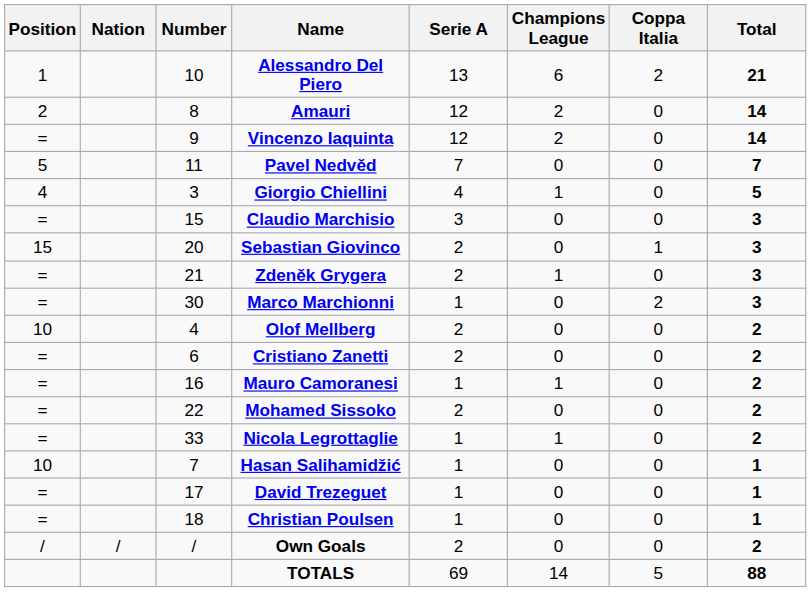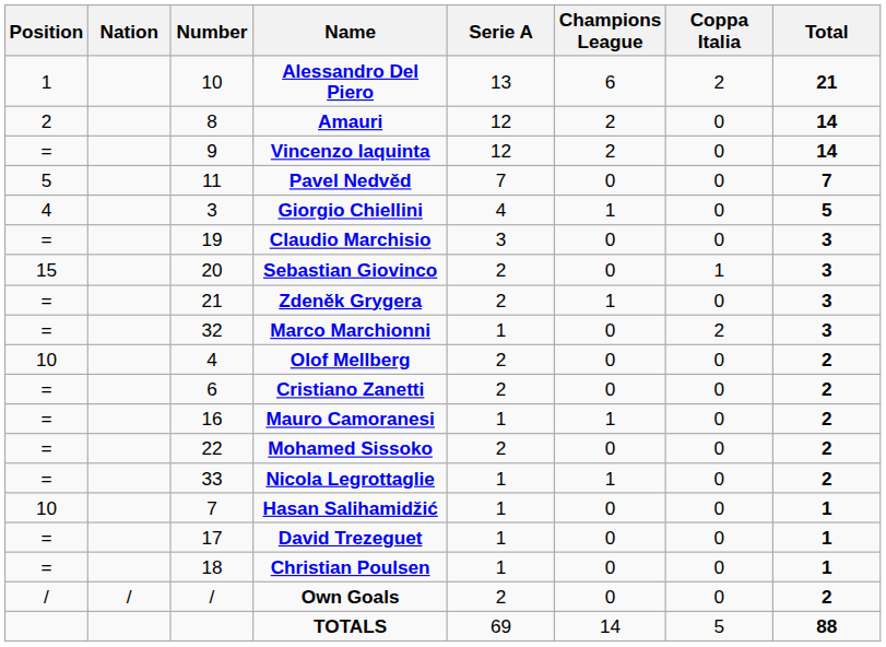Claudio Marchisio | Number: 15 -> 19
Marco Marchionni | Number: 30 -> 32
